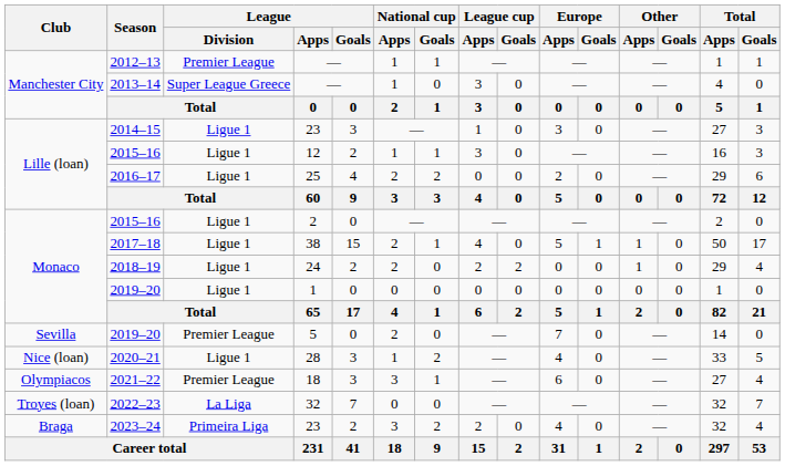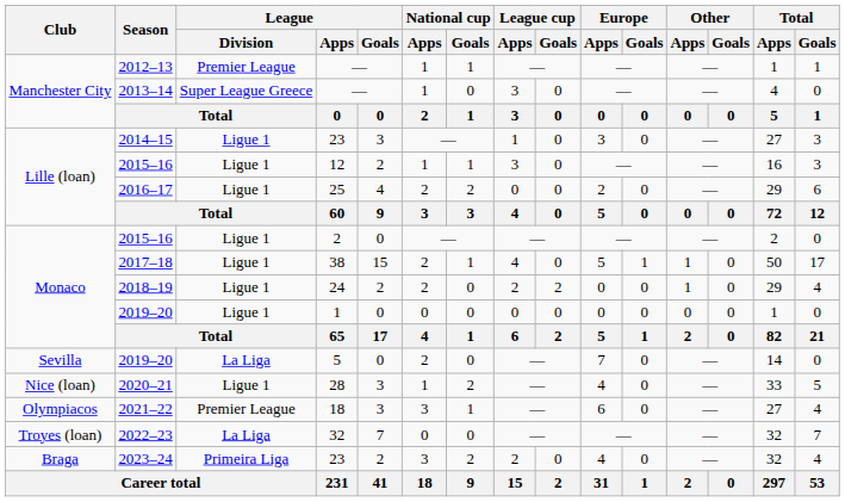2019–20 / 5 | League / Division: Premier League -> La Liga
